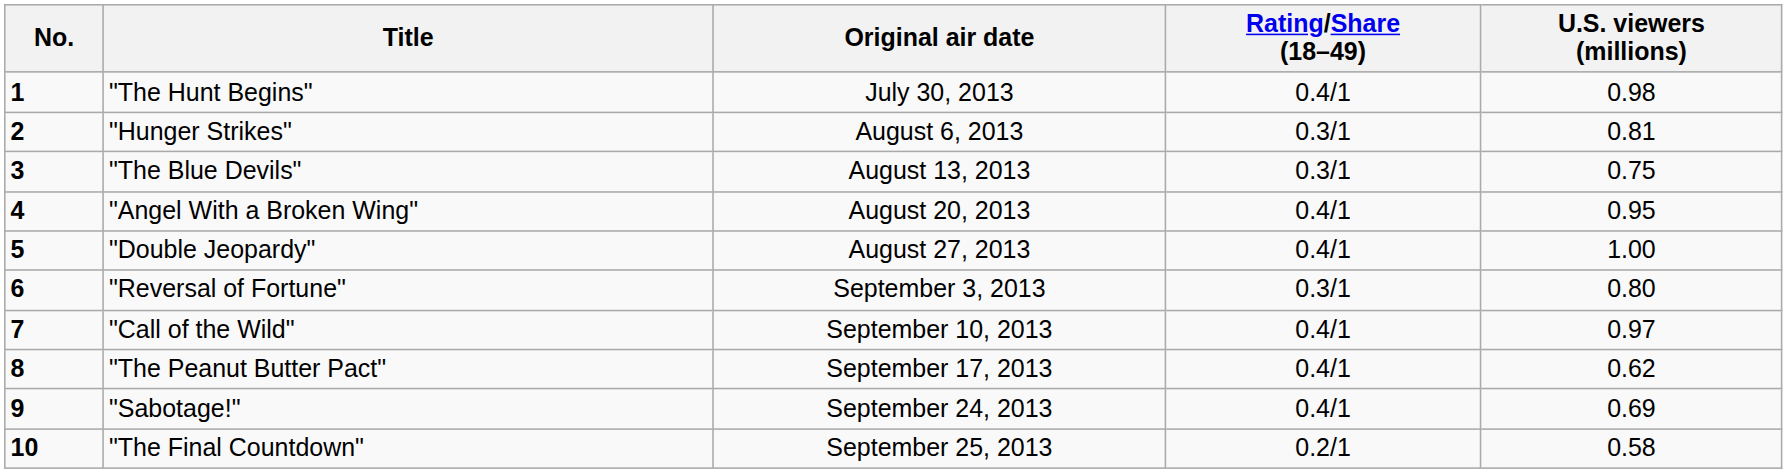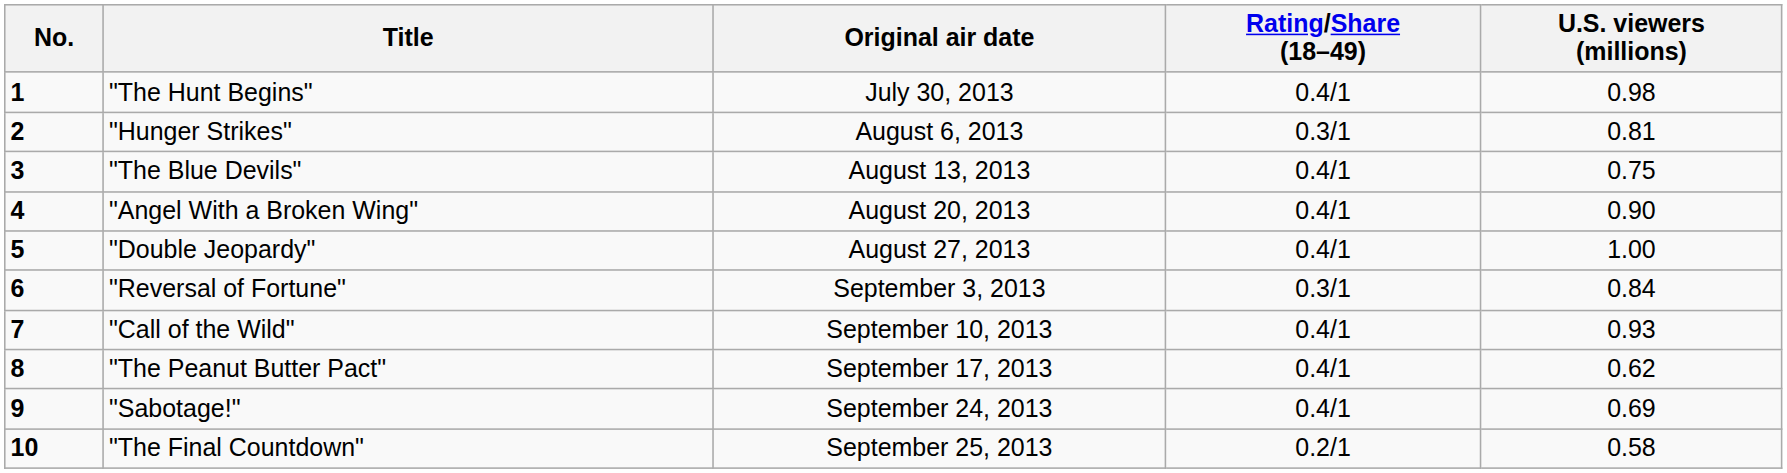"The Blue Devils" | Rating/Share (18–49): 0.3/1 -> 0.4/1
"Angel With a Broken Wing" | U.S. viewers (millions): 0.95 -> 0.90
"Reversal of Fortune" | U.S. viewers (millions): 0.80 -> 0.84
"Call of the Wild" | U.S. viewers (millions): 0.97 -> 0.93
